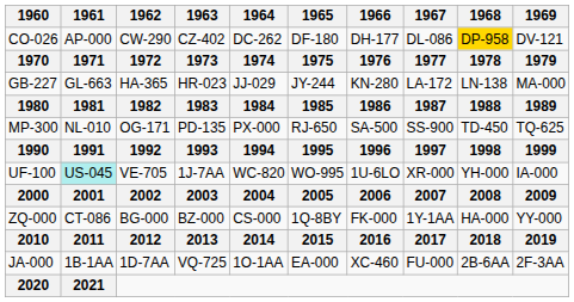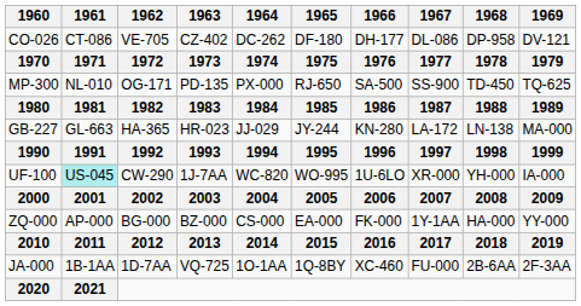CO-026 | 1961: AP-000 -> CT-086
CO-026 | 1962: CW-290 -> VE-705
CO-026 | 1968: gold background -> no background
rows swapped: GB-227 <-> MP-300
UF-100 | 1962: VE-705 -> CW-290
ZQ-000 | 1961: CT-086 -> AP-000
ZQ-000 | 1965: 1Q-8BY -> EA-000
JA-000 | 1965: EA-000 -> 1Q-8BY
